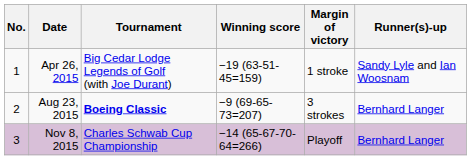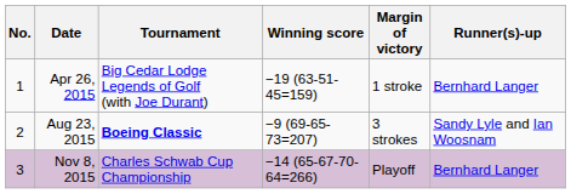Apr 26, 2015 | Runner(s)-up: Sandy Lyle and Ian Woosnam -> Bernhard Langer
Aug 23, 2015 | Runner(s)-up: Bernhard Langer -> Sandy Lyle and Ian Woosnam
